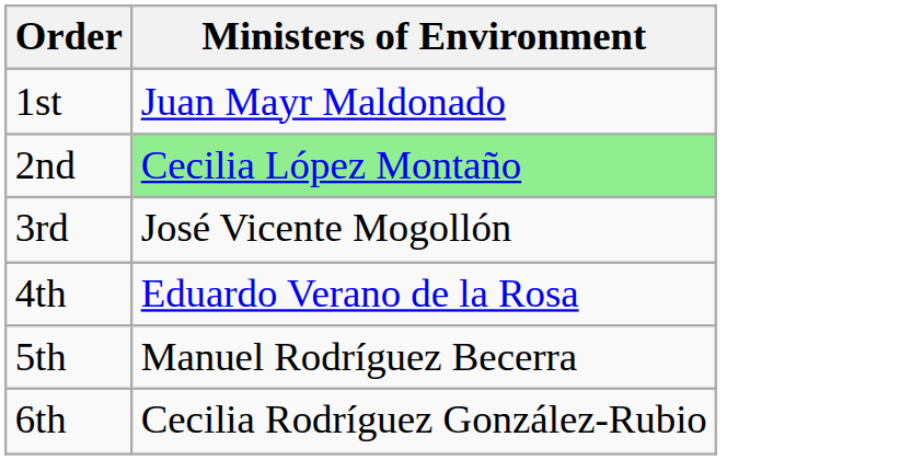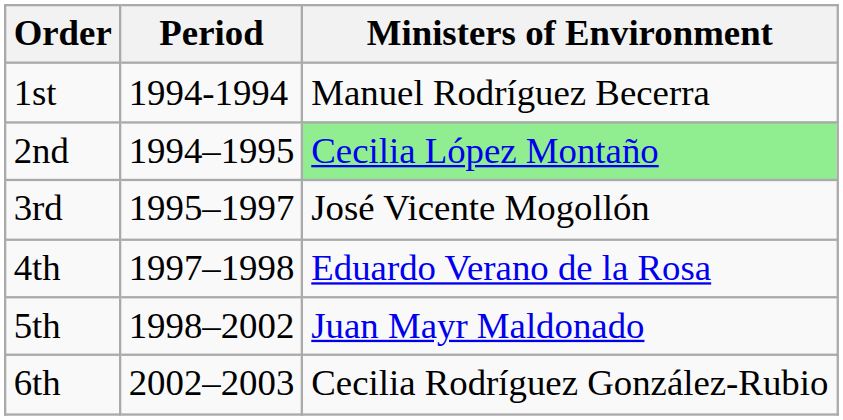+ column: Period | 1994-1994 | 1994–1995 | 1995–1997 | 1997–1998 | 1998–2002 | 2002–2003
1st | Ministers of Environment: Juan Mayr Maldonado -> Manuel Rodríguez Becerra
5th | Ministers of Environment: Manuel Rodríguez Becerra -> Juan Mayr Maldonado
